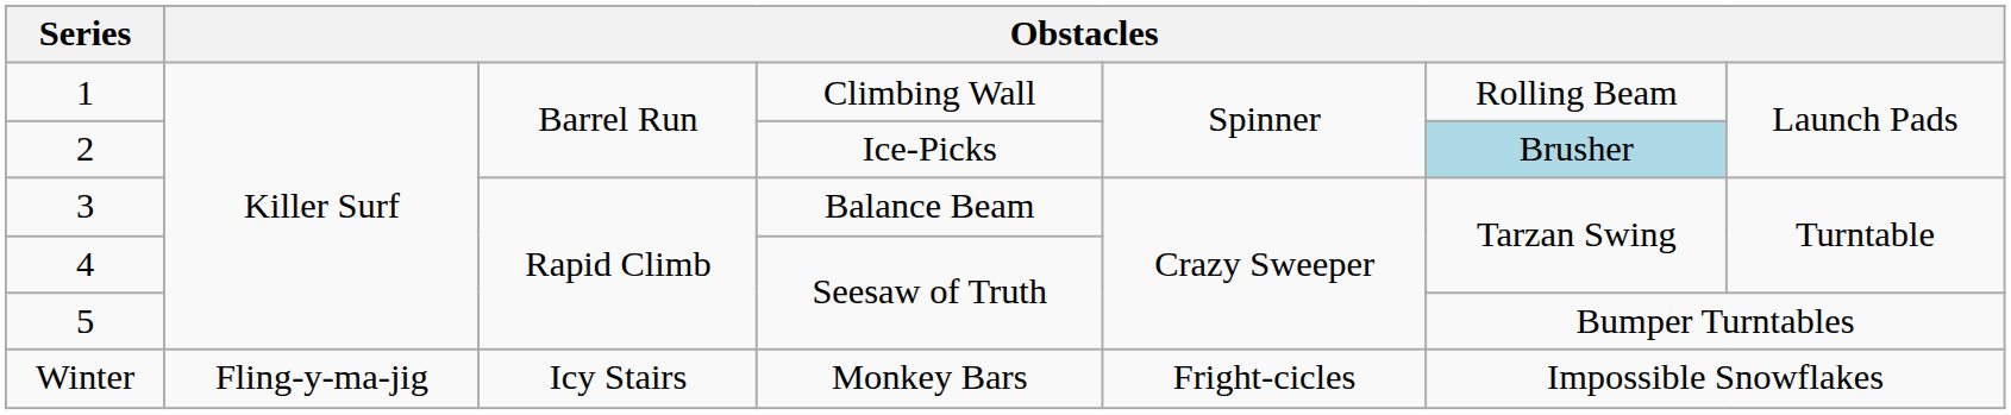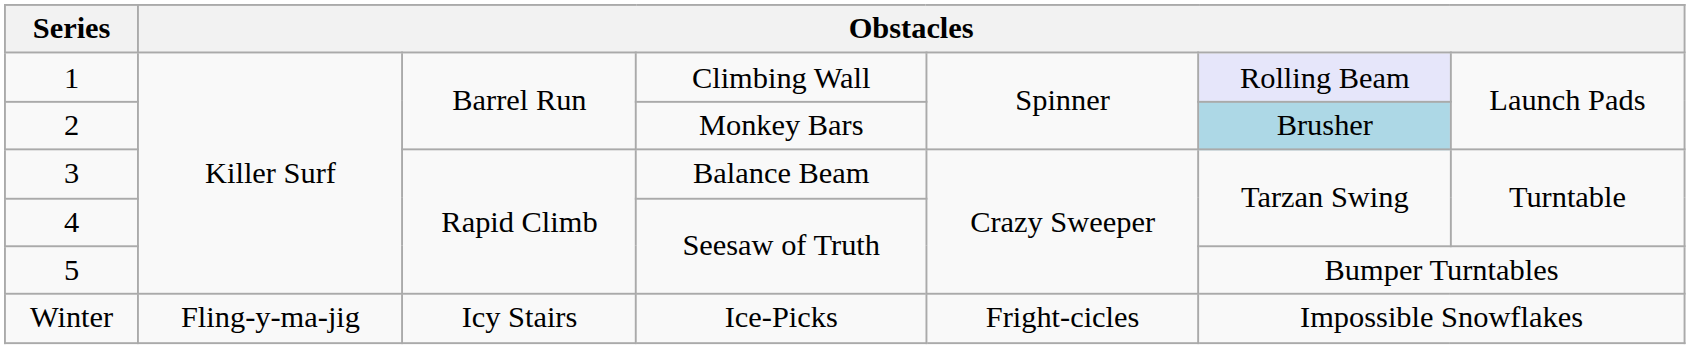1 | column 6: no background -> lavender background
2 | column 4: Ice-Picks -> Monkey Bars
Winter | column 4: Monkey Bars -> Ice-Picks
